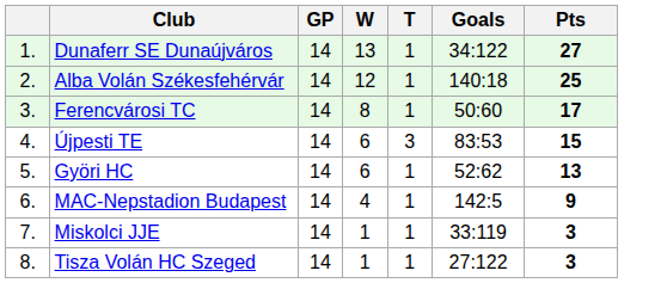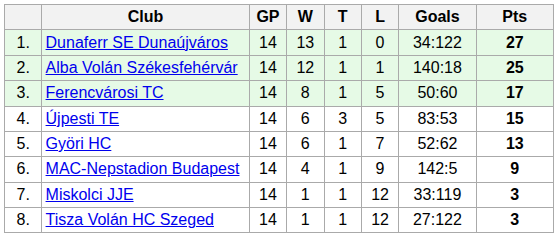+ column: L | 0 | 1 | 5 | 5 | 7 | 9 | 12 | 12
